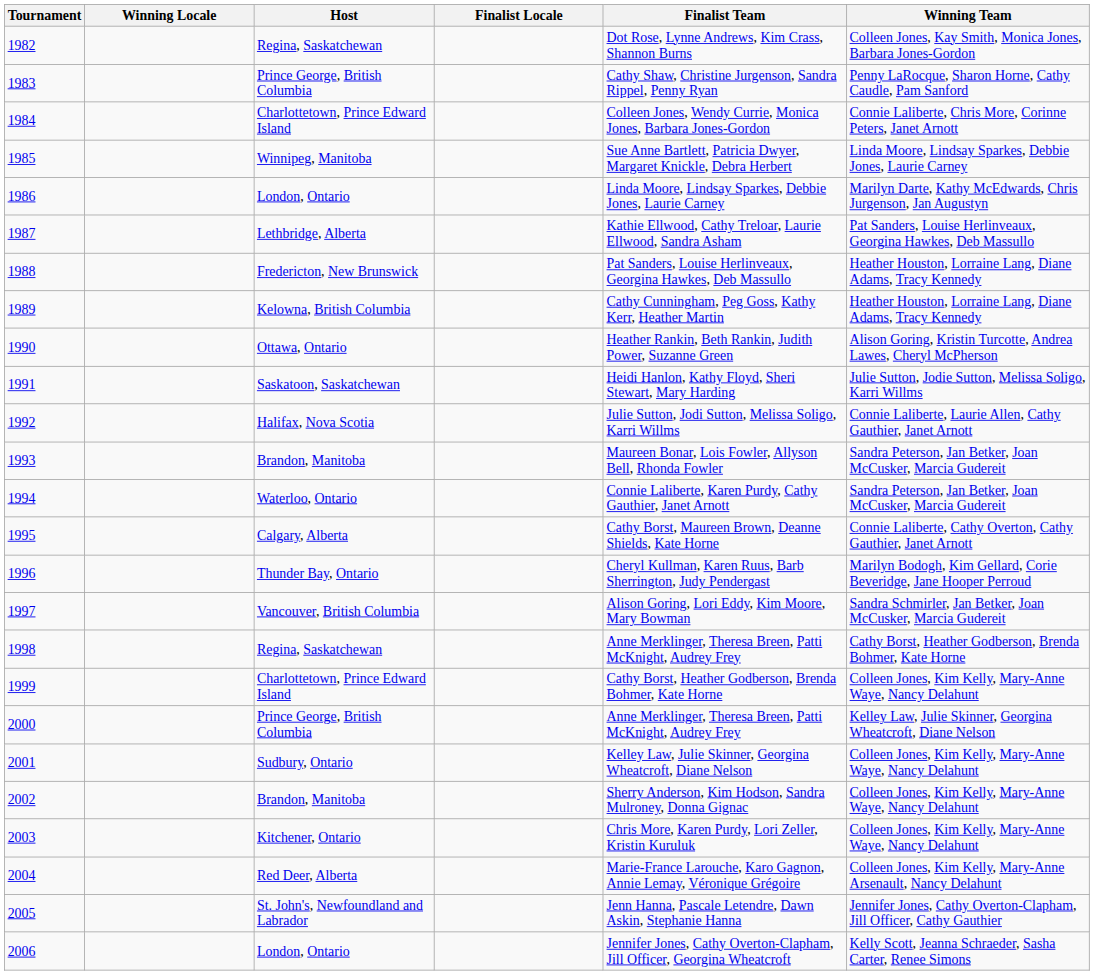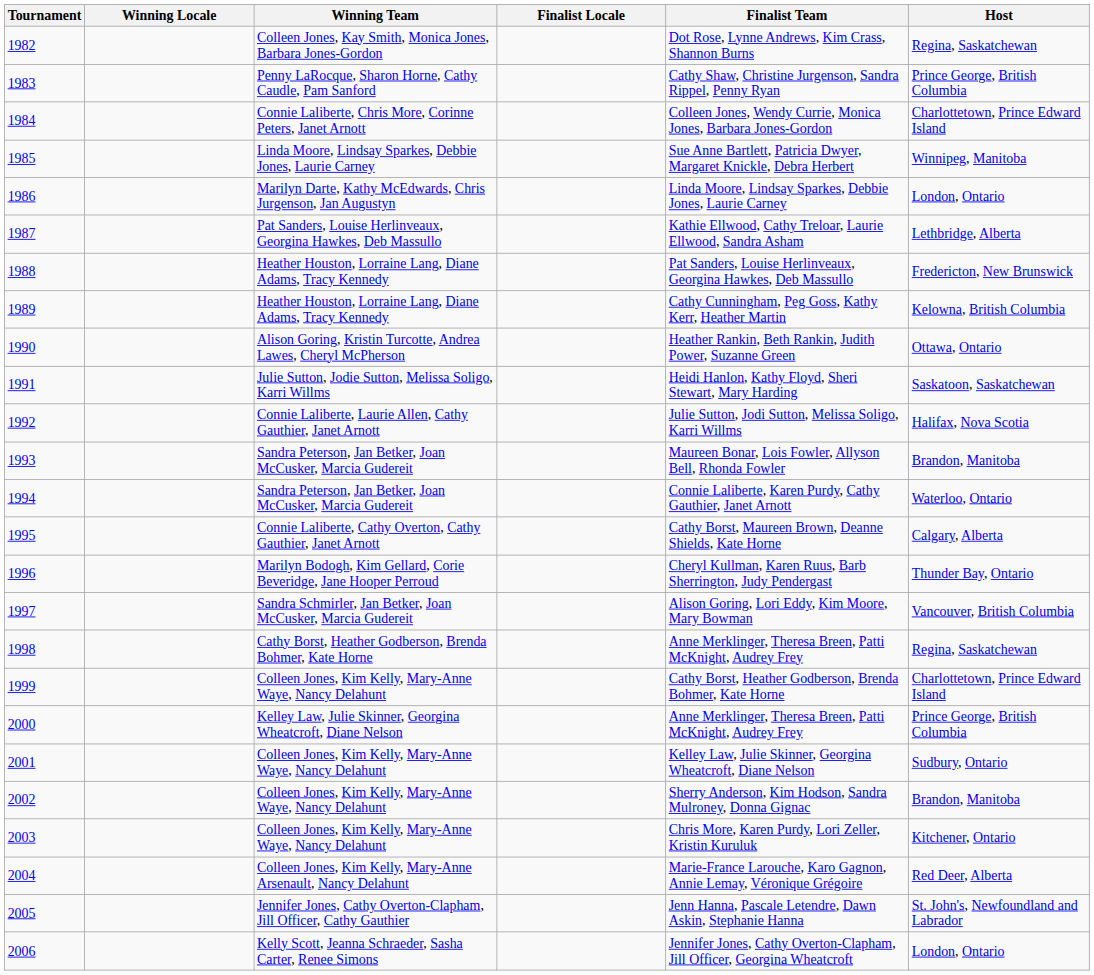columns swapped: Winning Team <-> Host
